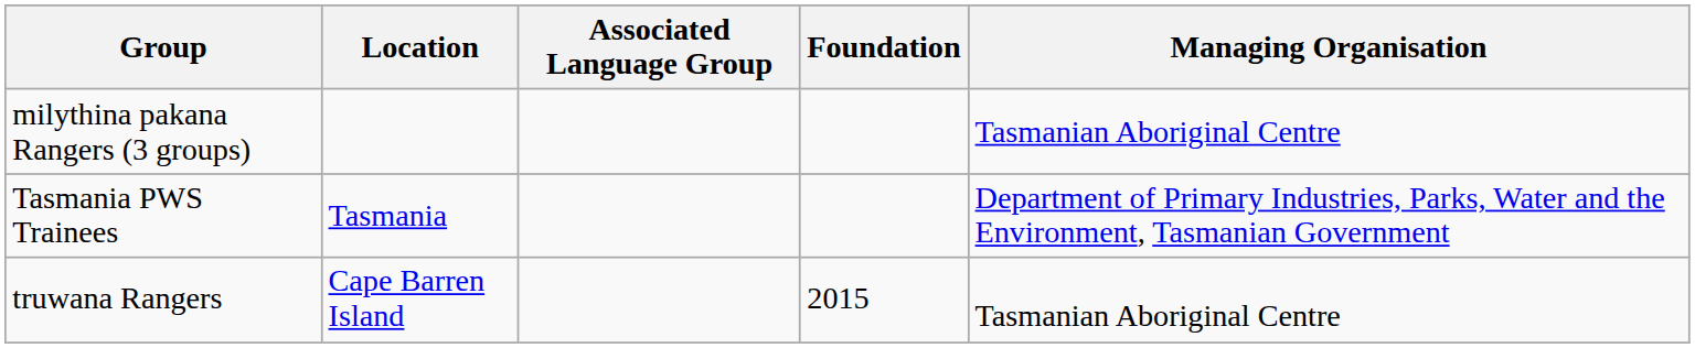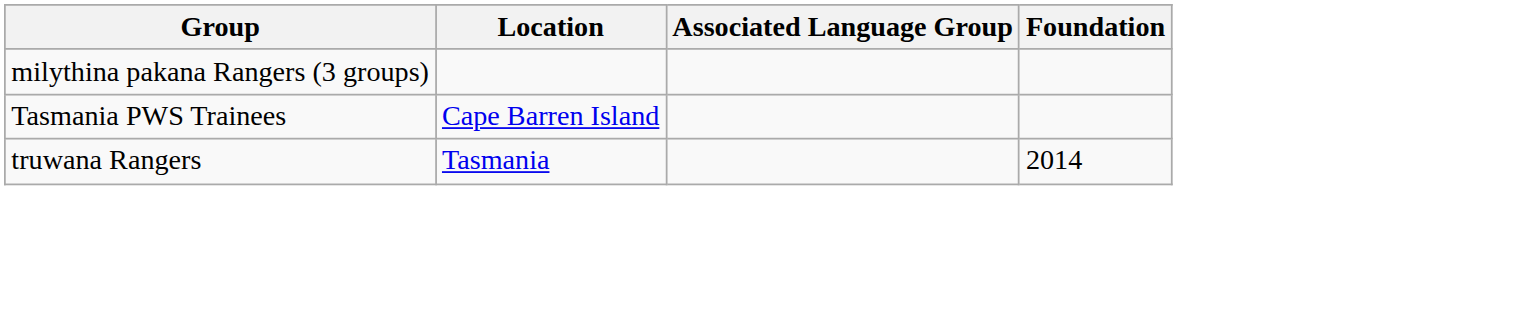- column: Managing Organisation | Tasmanian Aboriginal Centre | Department of Primary Industries, Parks, Water and the Environment, Tasmanian Government | Tasmanian Aboriginal Centre
Tasmania PWS Trainees | Location: Tasmania -> Cape Barren Island
truwana Rangers | Location: Cape Barren Island -> Tasmania
truwana Rangers | Foundation: 2015 -> 2014
